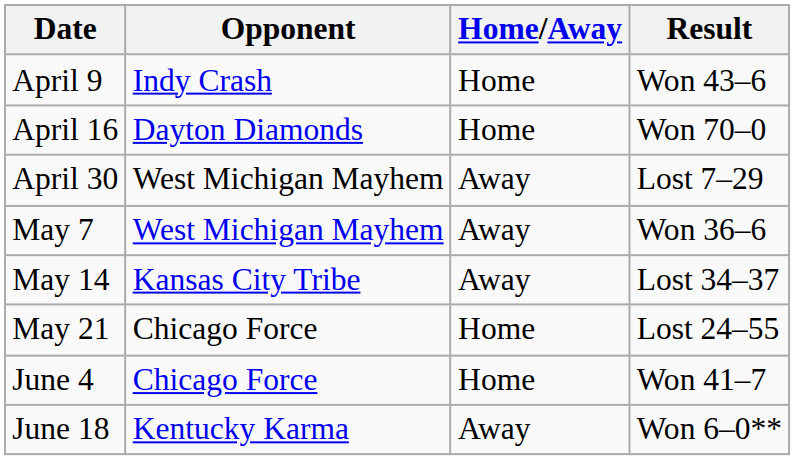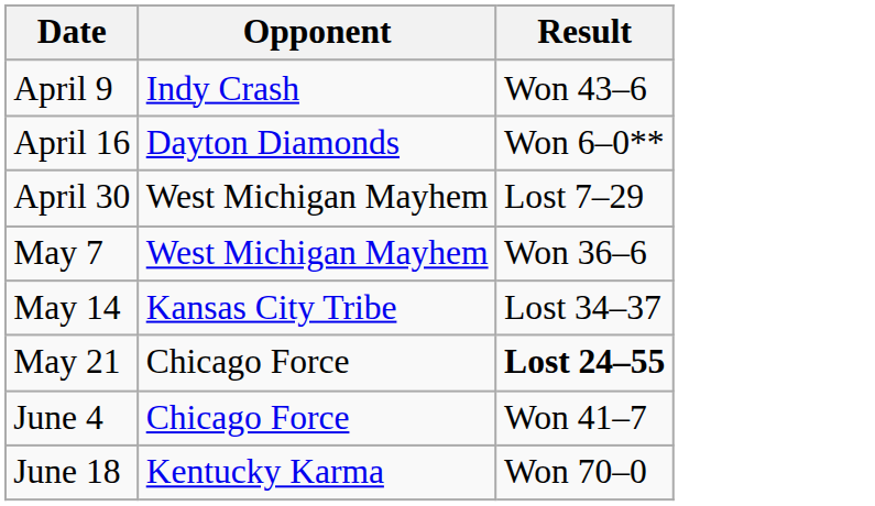- column: Home/Away | Home | Home | Away | Away | Away | Home | Home | Away
April 16 | Result: Won 70–0 -> Won 6–0**
May 21 | Result: normal -> bold
June 18 | Result: Won 6–0** -> Won 70–0
